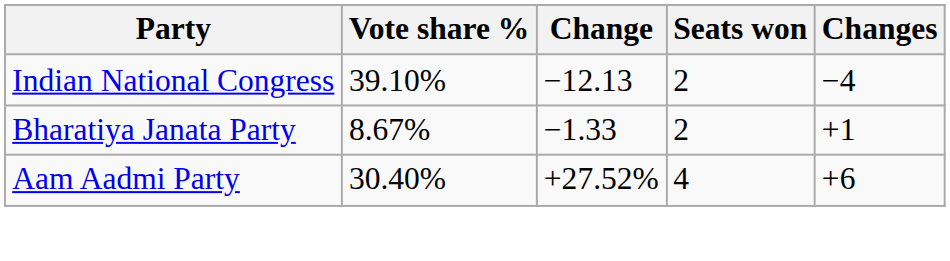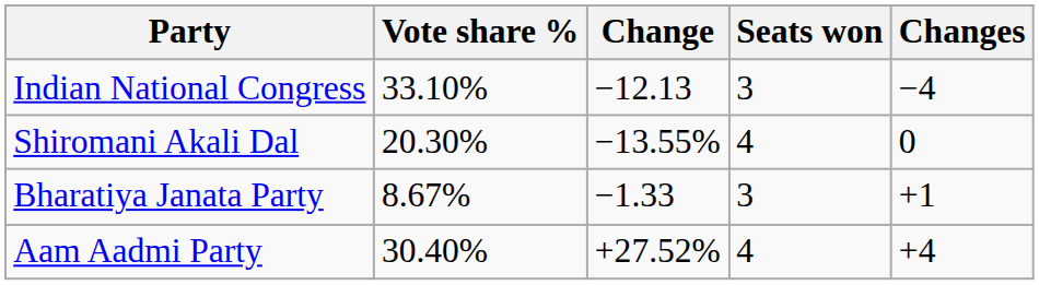Indian National Congress | Vote share %: 39.10% -> 33.10%
Indian National Congress | Seats won: 2 -> 3
+ row: Shiromani Akali Dal | 20.30% | −13.55% | 4 | 0
Bharatiya Janata Party | Seats won: 2 -> 3
Aam Aadmi Party | Changes: +6 -> +4
